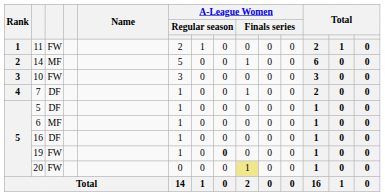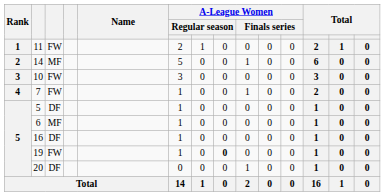7 | column 3: DF -> FW
20 | column 3: FW -> DF
20 | column 9: khaki background -> no background
